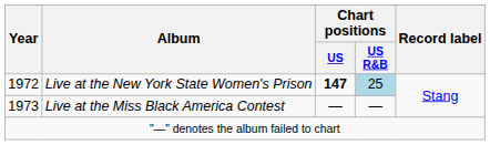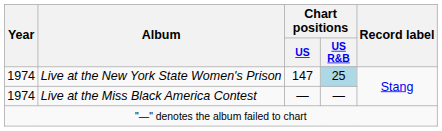Live at the New York State Women's Prison | Year: 1972 -> 1974
Live at the New York State Women's Prison | Chart positions / US: bold -> normal
Live at the Miss Black America Contest | Year: 1973 -> 1974
